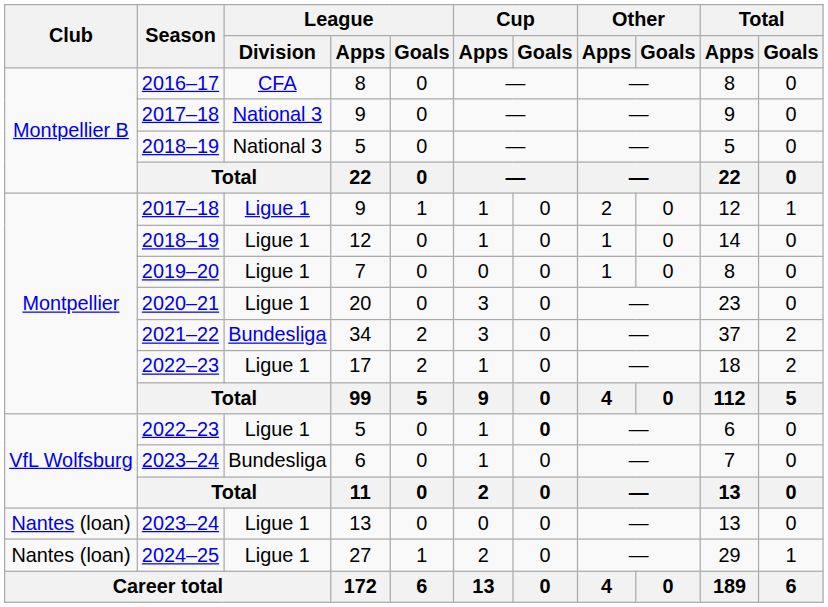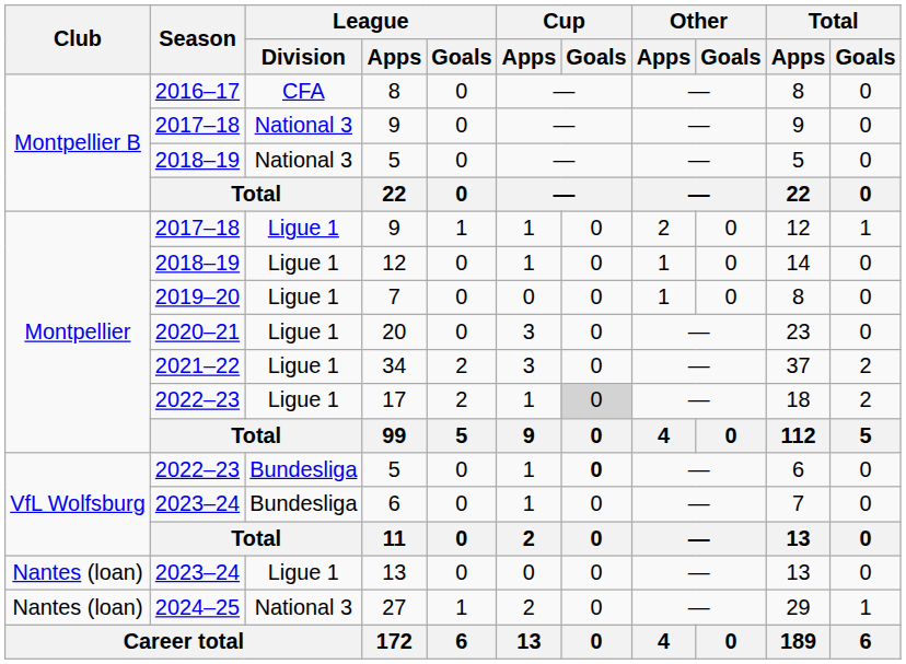34 | League / Division: Bundesliga -> Ligue 1
17 | Cup / Goals: no background -> lightgrey background
VfL Wolfsburg / 5 | League / Division: Ligue 1 -> Bundesliga
27 | League / Division: Ligue 1 -> National 3
